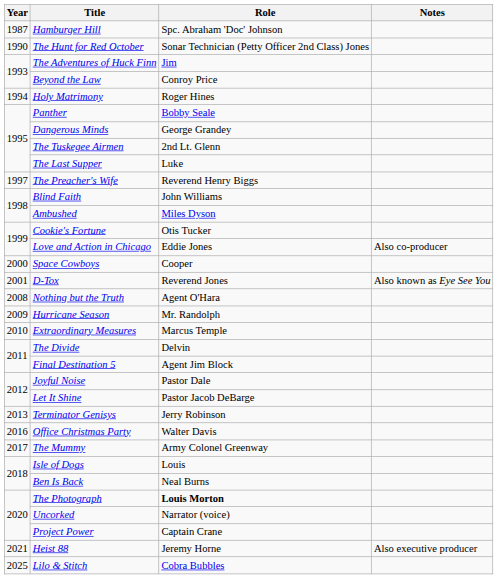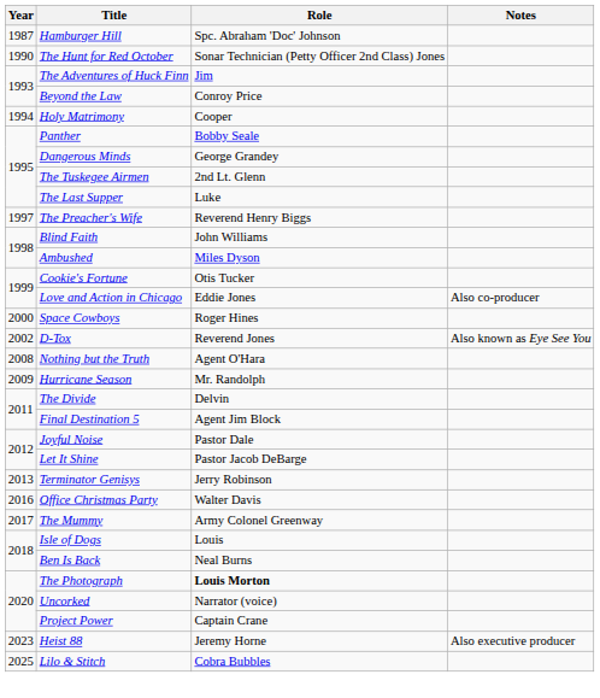Holy Matrimony | Role: Roger Hines -> Cooper
Space Cowboys | Role: Cooper -> Roger Hines
D-Tox | Year: 2001 -> 2002
- row: 2010 | Extraordinary Measures | Marcus Temple
Heist 88 | Year: 2021 -> 2023
